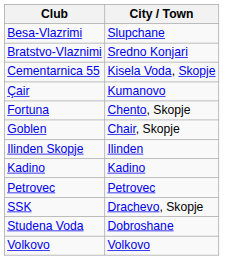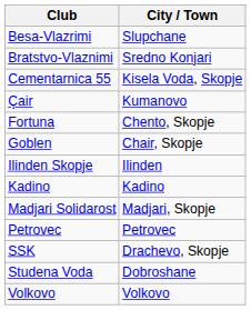+ row: Madjari Solidarost | Madjari, Skopje
